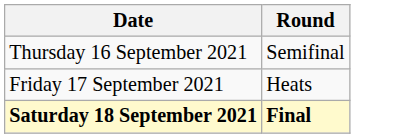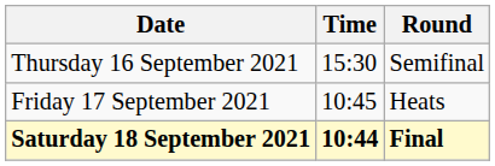+ column: Time | 15:30 | 10:45 | 10:44
